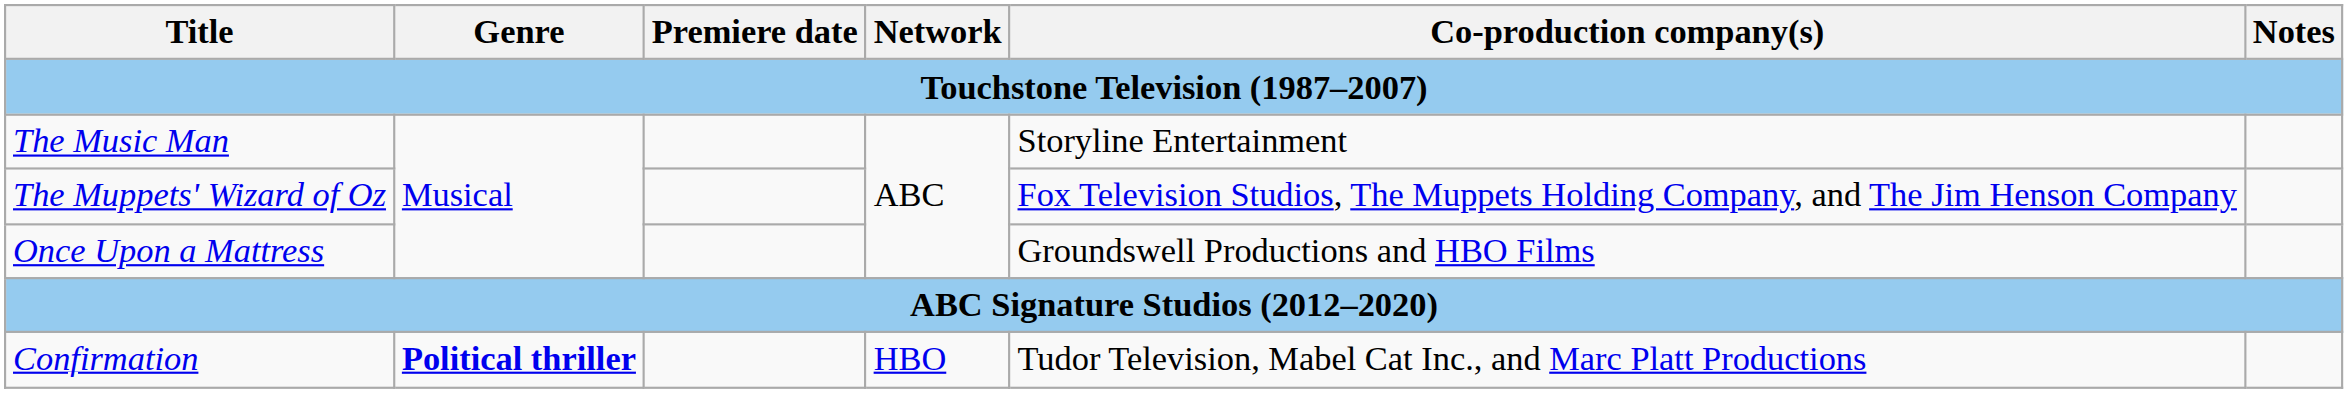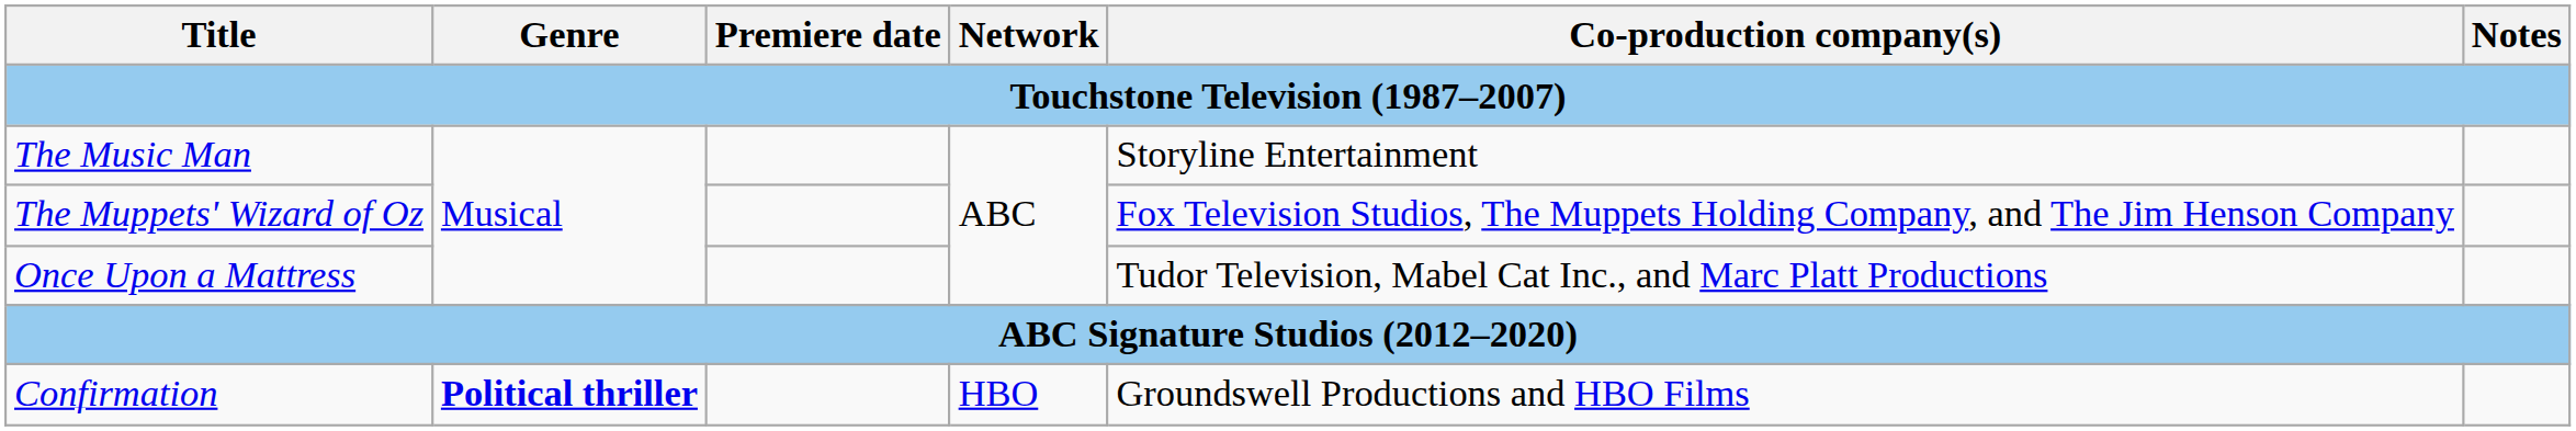Once Upon a Mattress | Co-production company(s): Groundswell Productions and HBO Films -> Tudor Television, Mabel Cat Inc., and Marc Platt Productions
Confirmation | Co-production company(s): Tudor Television, Mabel Cat Inc., and Marc Platt Productions -> Groundswell Productions and HBO Films
